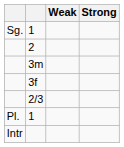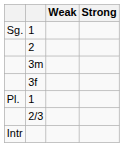rows swapped: Pl. / 1 <-> 2/3
